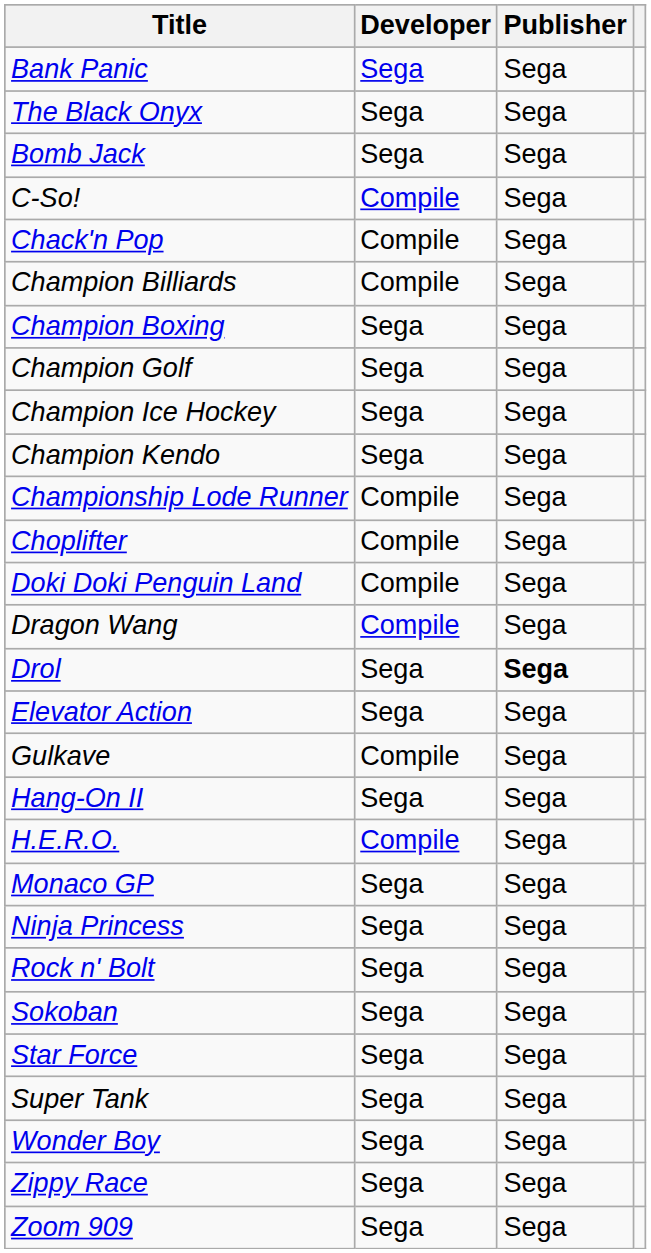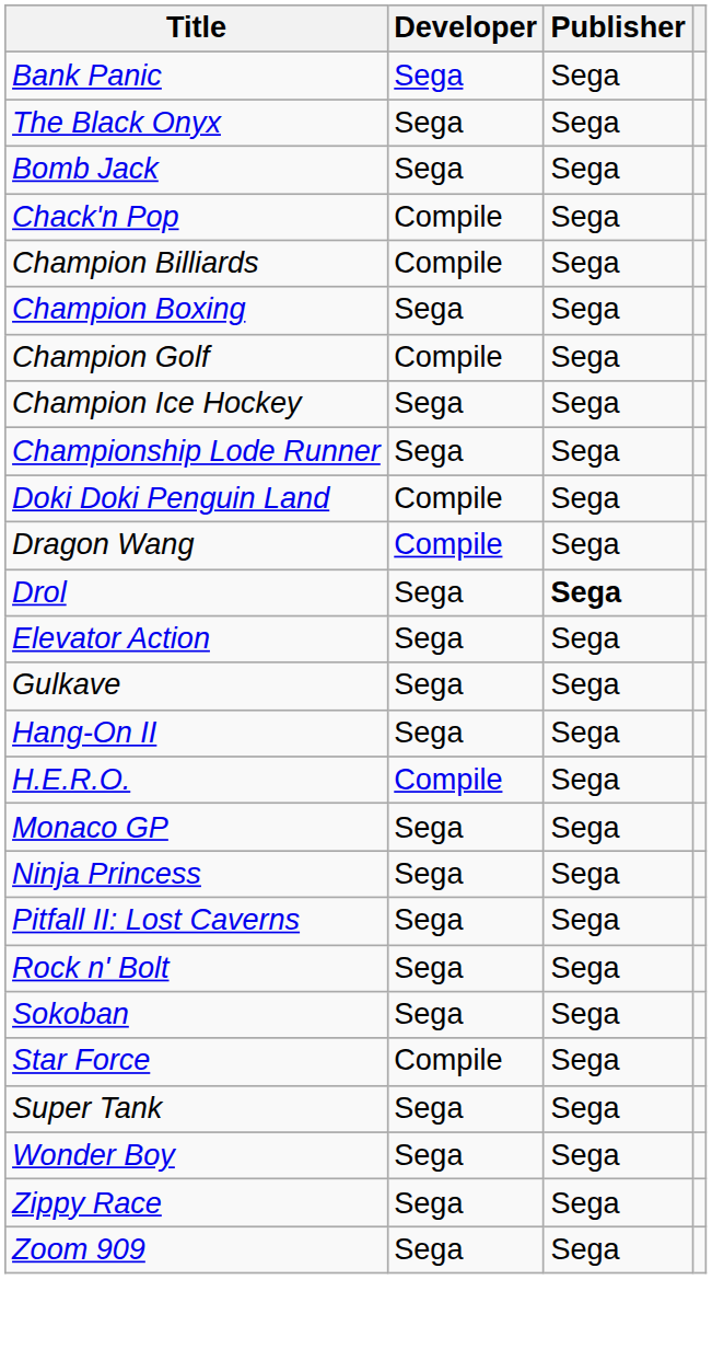- row: C-So! | Compile | Sega
Champion Golf | Developer: Sega -> Compile
- row: Champion Kendo | Sega | Sega
Championship Lode Runner | Developer: Compile -> Sega
- row: Choplifter | Compile | Sega
Gulkave | Developer: Compile -> Sega
+ row: Pitfall II: Lost Caverns | Sega | Sega
Star Force | Developer: Sega -> Compile
